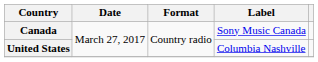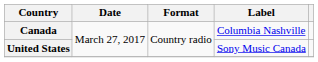Canada | Label: Sony Music Canada -> Columbia Nashville
United States | Label: Columbia Nashville -> Sony Music Canada
